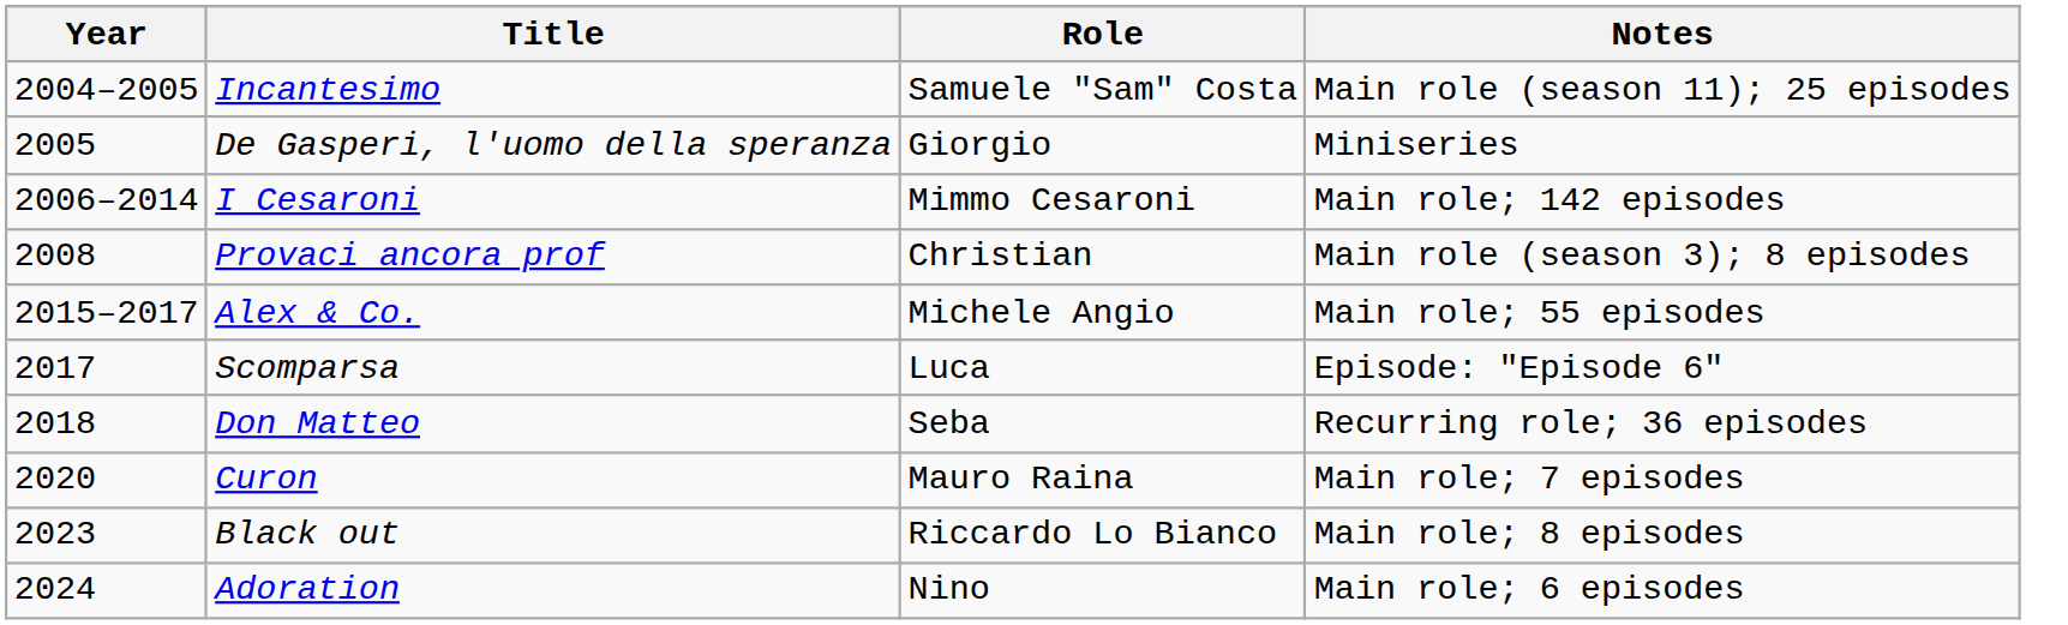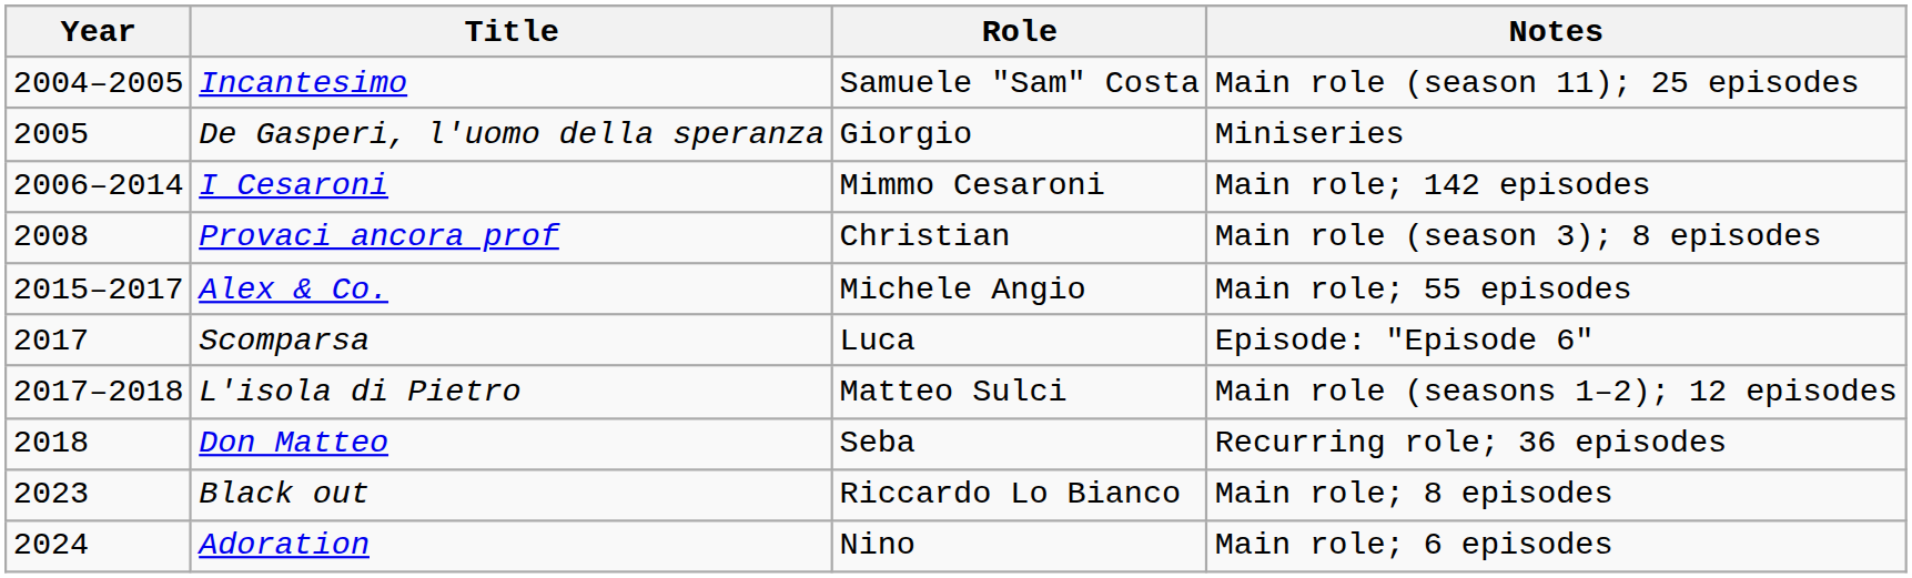+ row: 2017–2018 | L'isola di Pietro | Matteo Sulci | Main role (seasons 1–2); 12 episodes
- row: 2020 | Curon | Mauro Raina | Main role; 7 episodes
